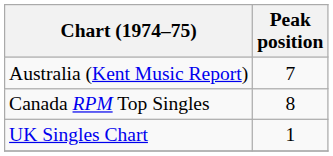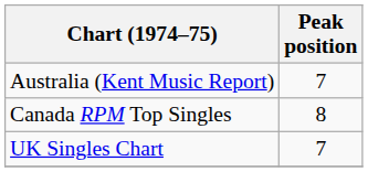UK Singles Chart | Peak position: 1 -> 7
